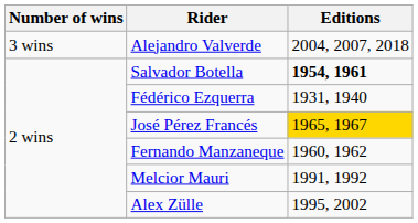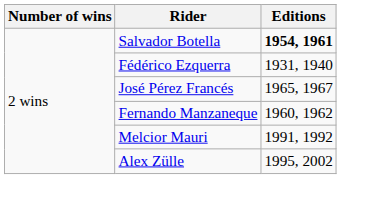- row: 3 wins | Alejandro Valverde | 2004, 2007, 2018
José Pérez Francés | Editions: gold background -> no background
